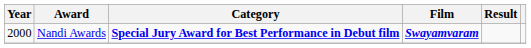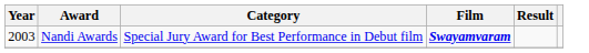Nandi Awards | Year: 2000 -> 2003
Nandi Awards | Category: bold -> normal
